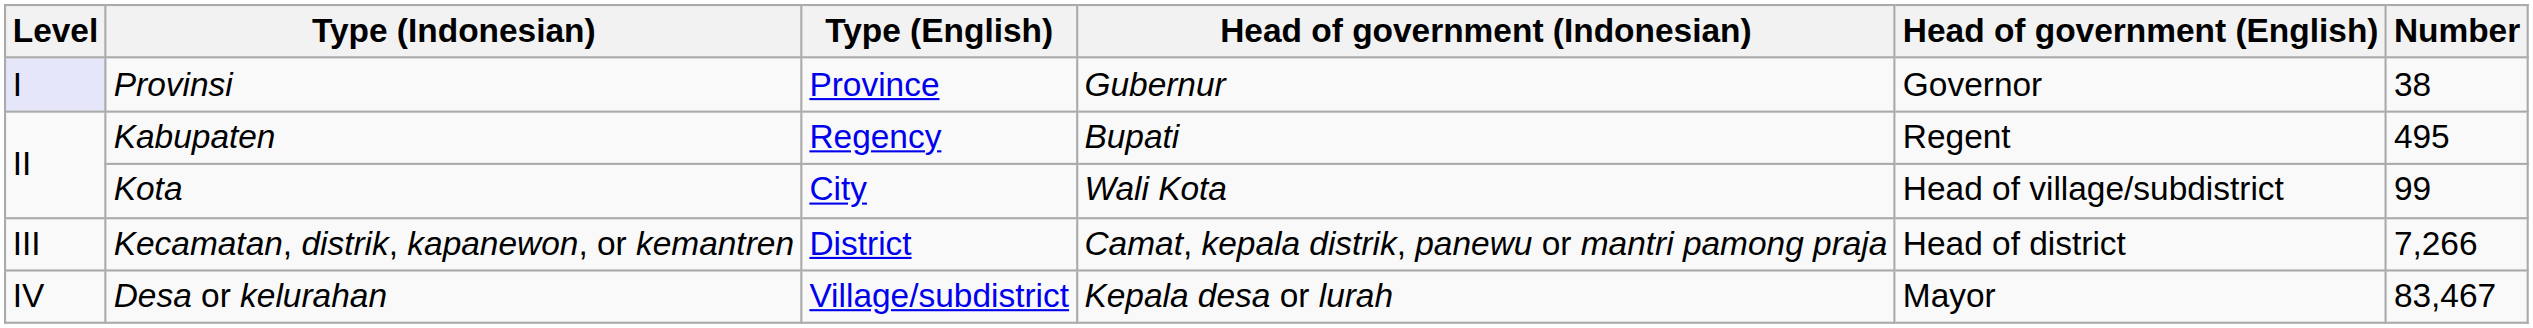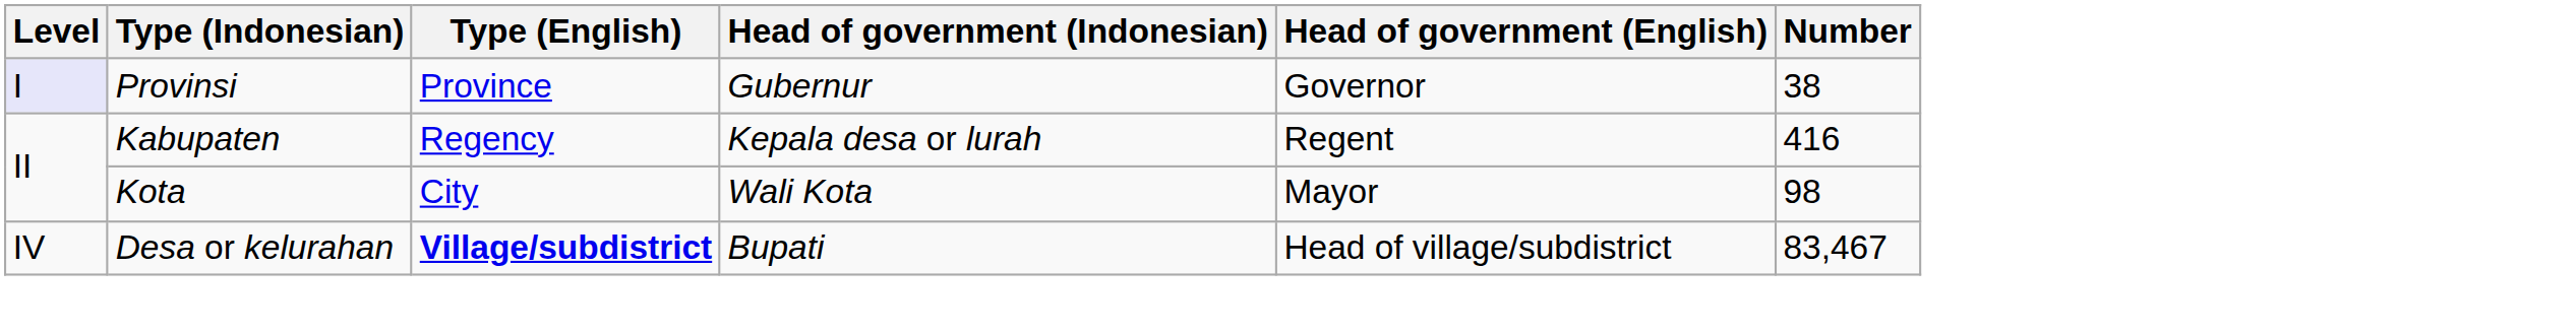Kabupaten | Head of government (Indonesian): Bupati -> Kepala desa or lurah
Kabupaten | Number: 495 -> 416
Kota | Head of government (English): Head of village/subdistrict -> Mayor
Kota | Number: 99 -> 98
- row: III | Kecamatan, distrik, kapanewon, or kemantren | District | Camat, kepala distrik, panewu or mantri pamong praja | Head of district | 7,266
Desa or kelurahan | Type (English): normal -> bold
Desa or kelurahan | Head of government (Indonesian): Kepala desa or lurah -> Bupati
Desa or kelurahan | Head of government (English): Mayor -> Head of village/subdistrict
